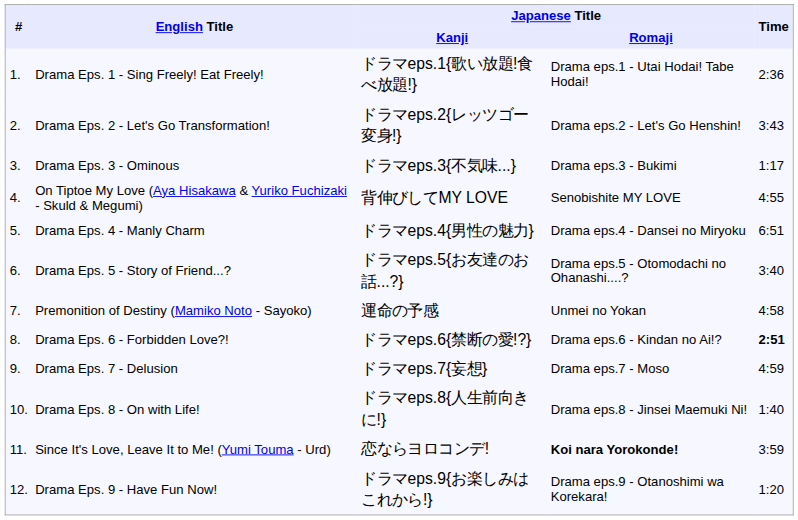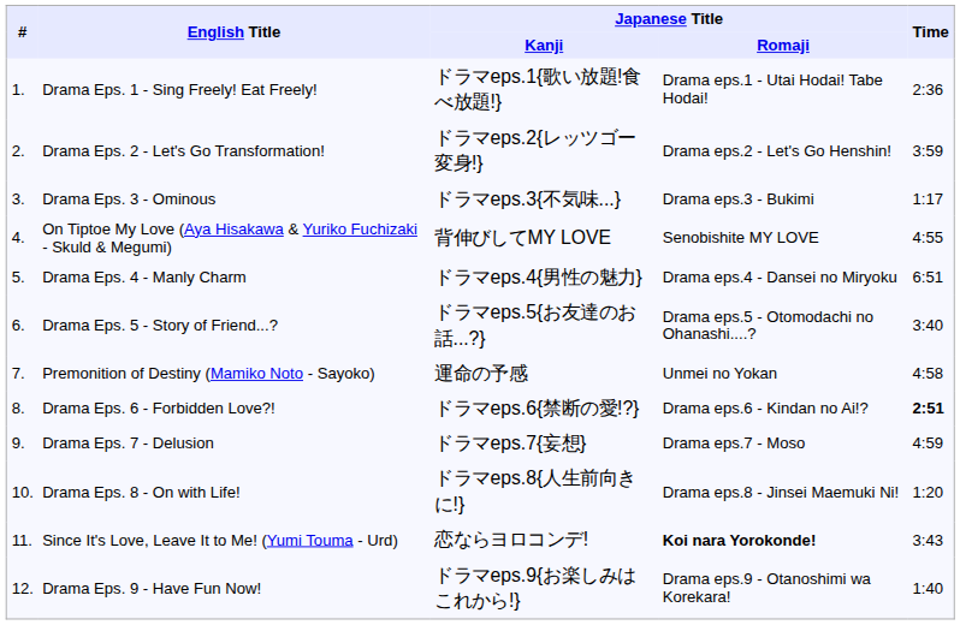Drama Eps. 2 - Let's Go Transformation! | Time: 3:43 -> 3:59
Drama Eps. 8 - On with Life! | Time: 1:40 -> 1:20
Since It's Love, Leave It to Me! (Yumi Touma - Urd) | Time: 3:59 -> 3:43
Drama Eps. 9 - Have Fun Now! | Time: 1:20 -> 1:40
